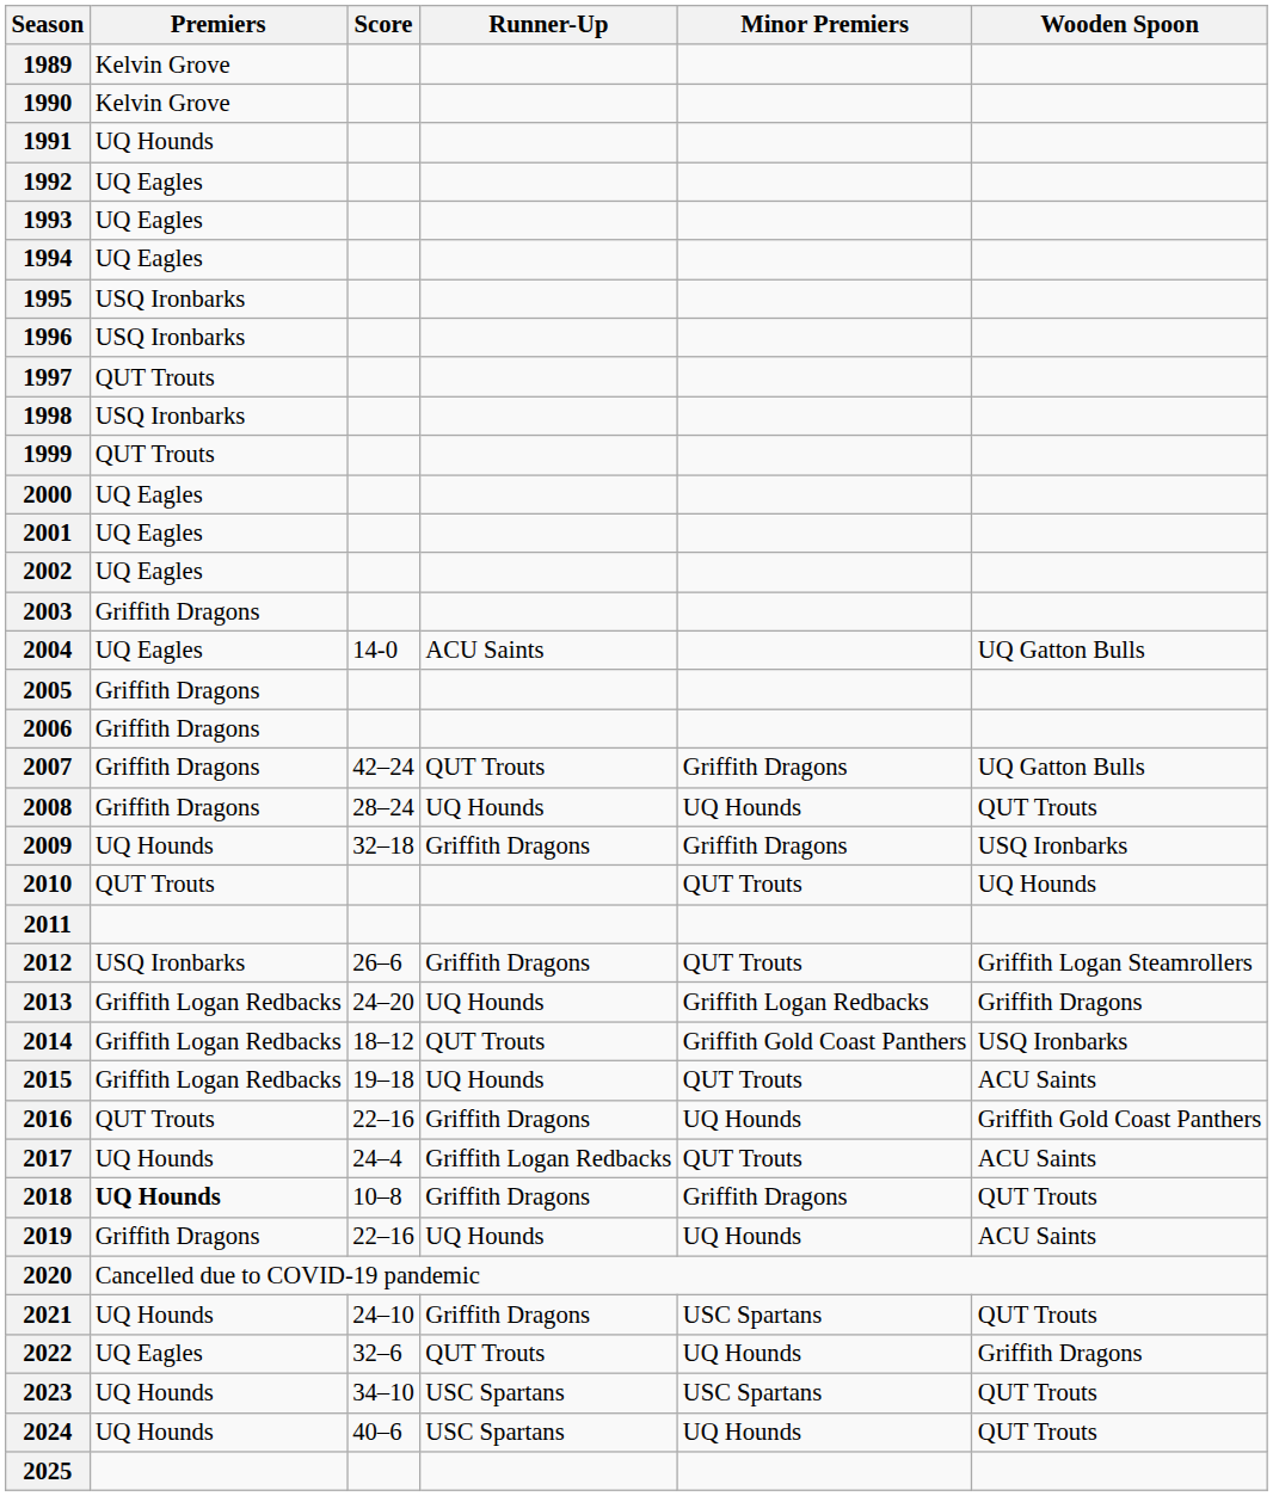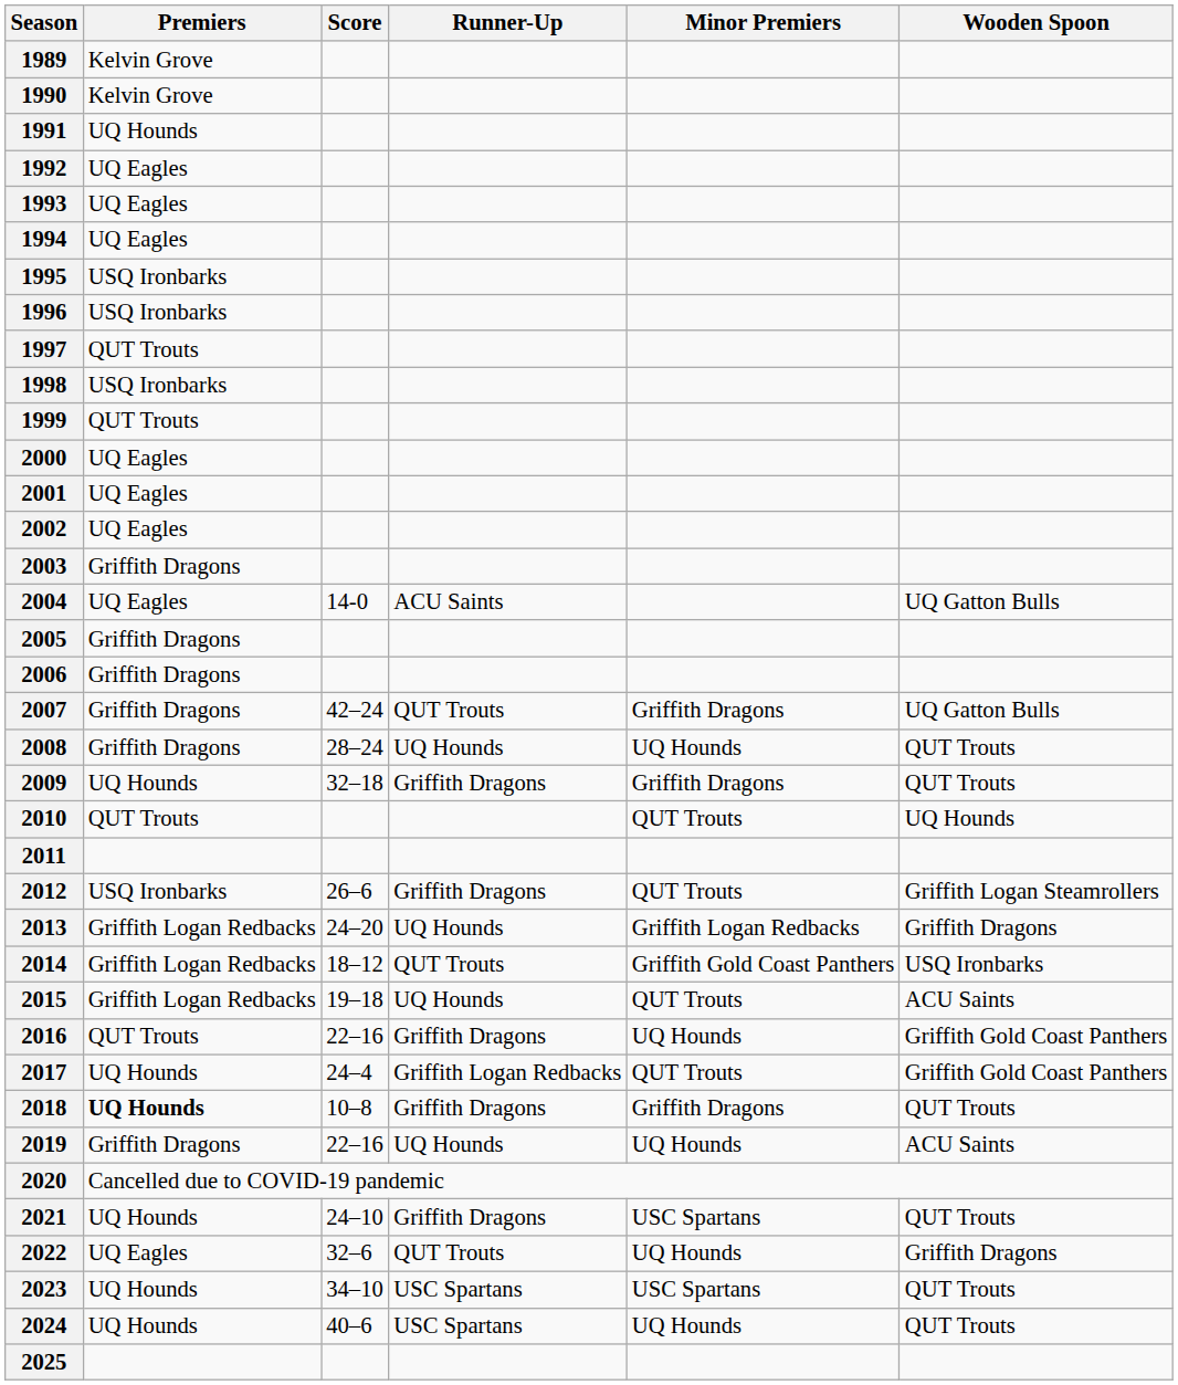2009 | Wooden Spoon: USQ Ironbarks -> QUT Trouts
2017 | Wooden Spoon: ACU Saints -> Griffith Gold Coast Panthers
